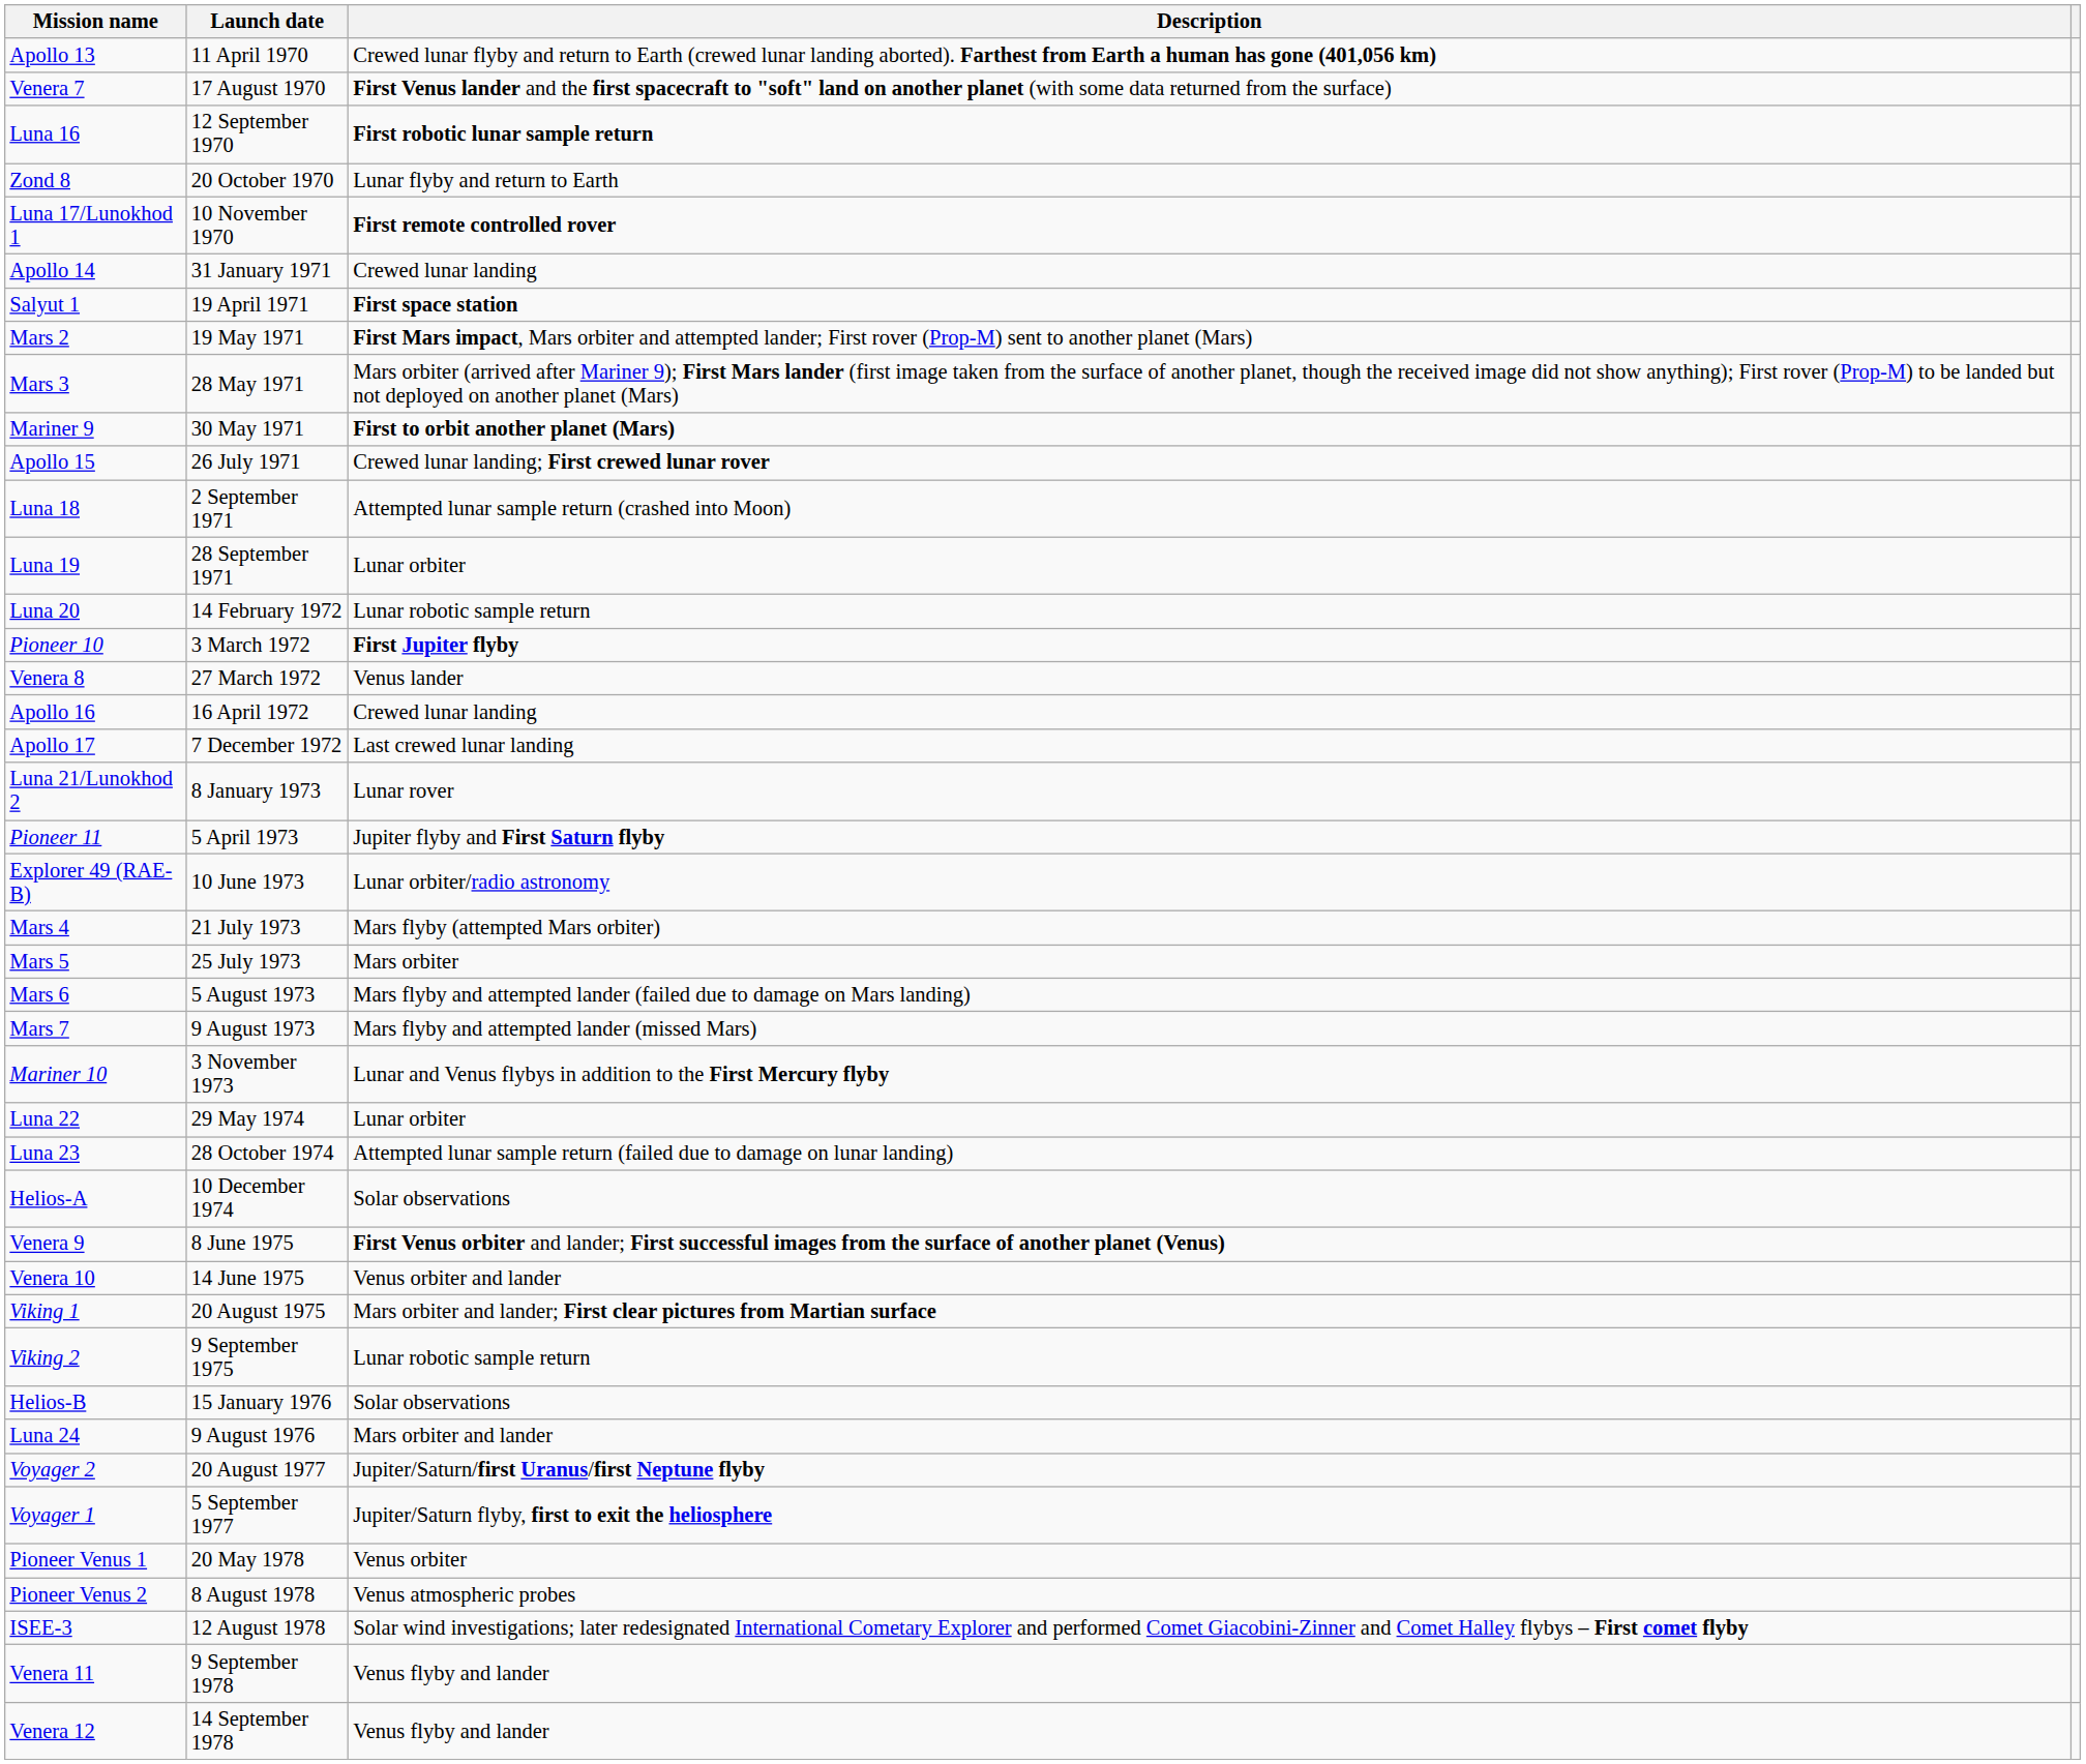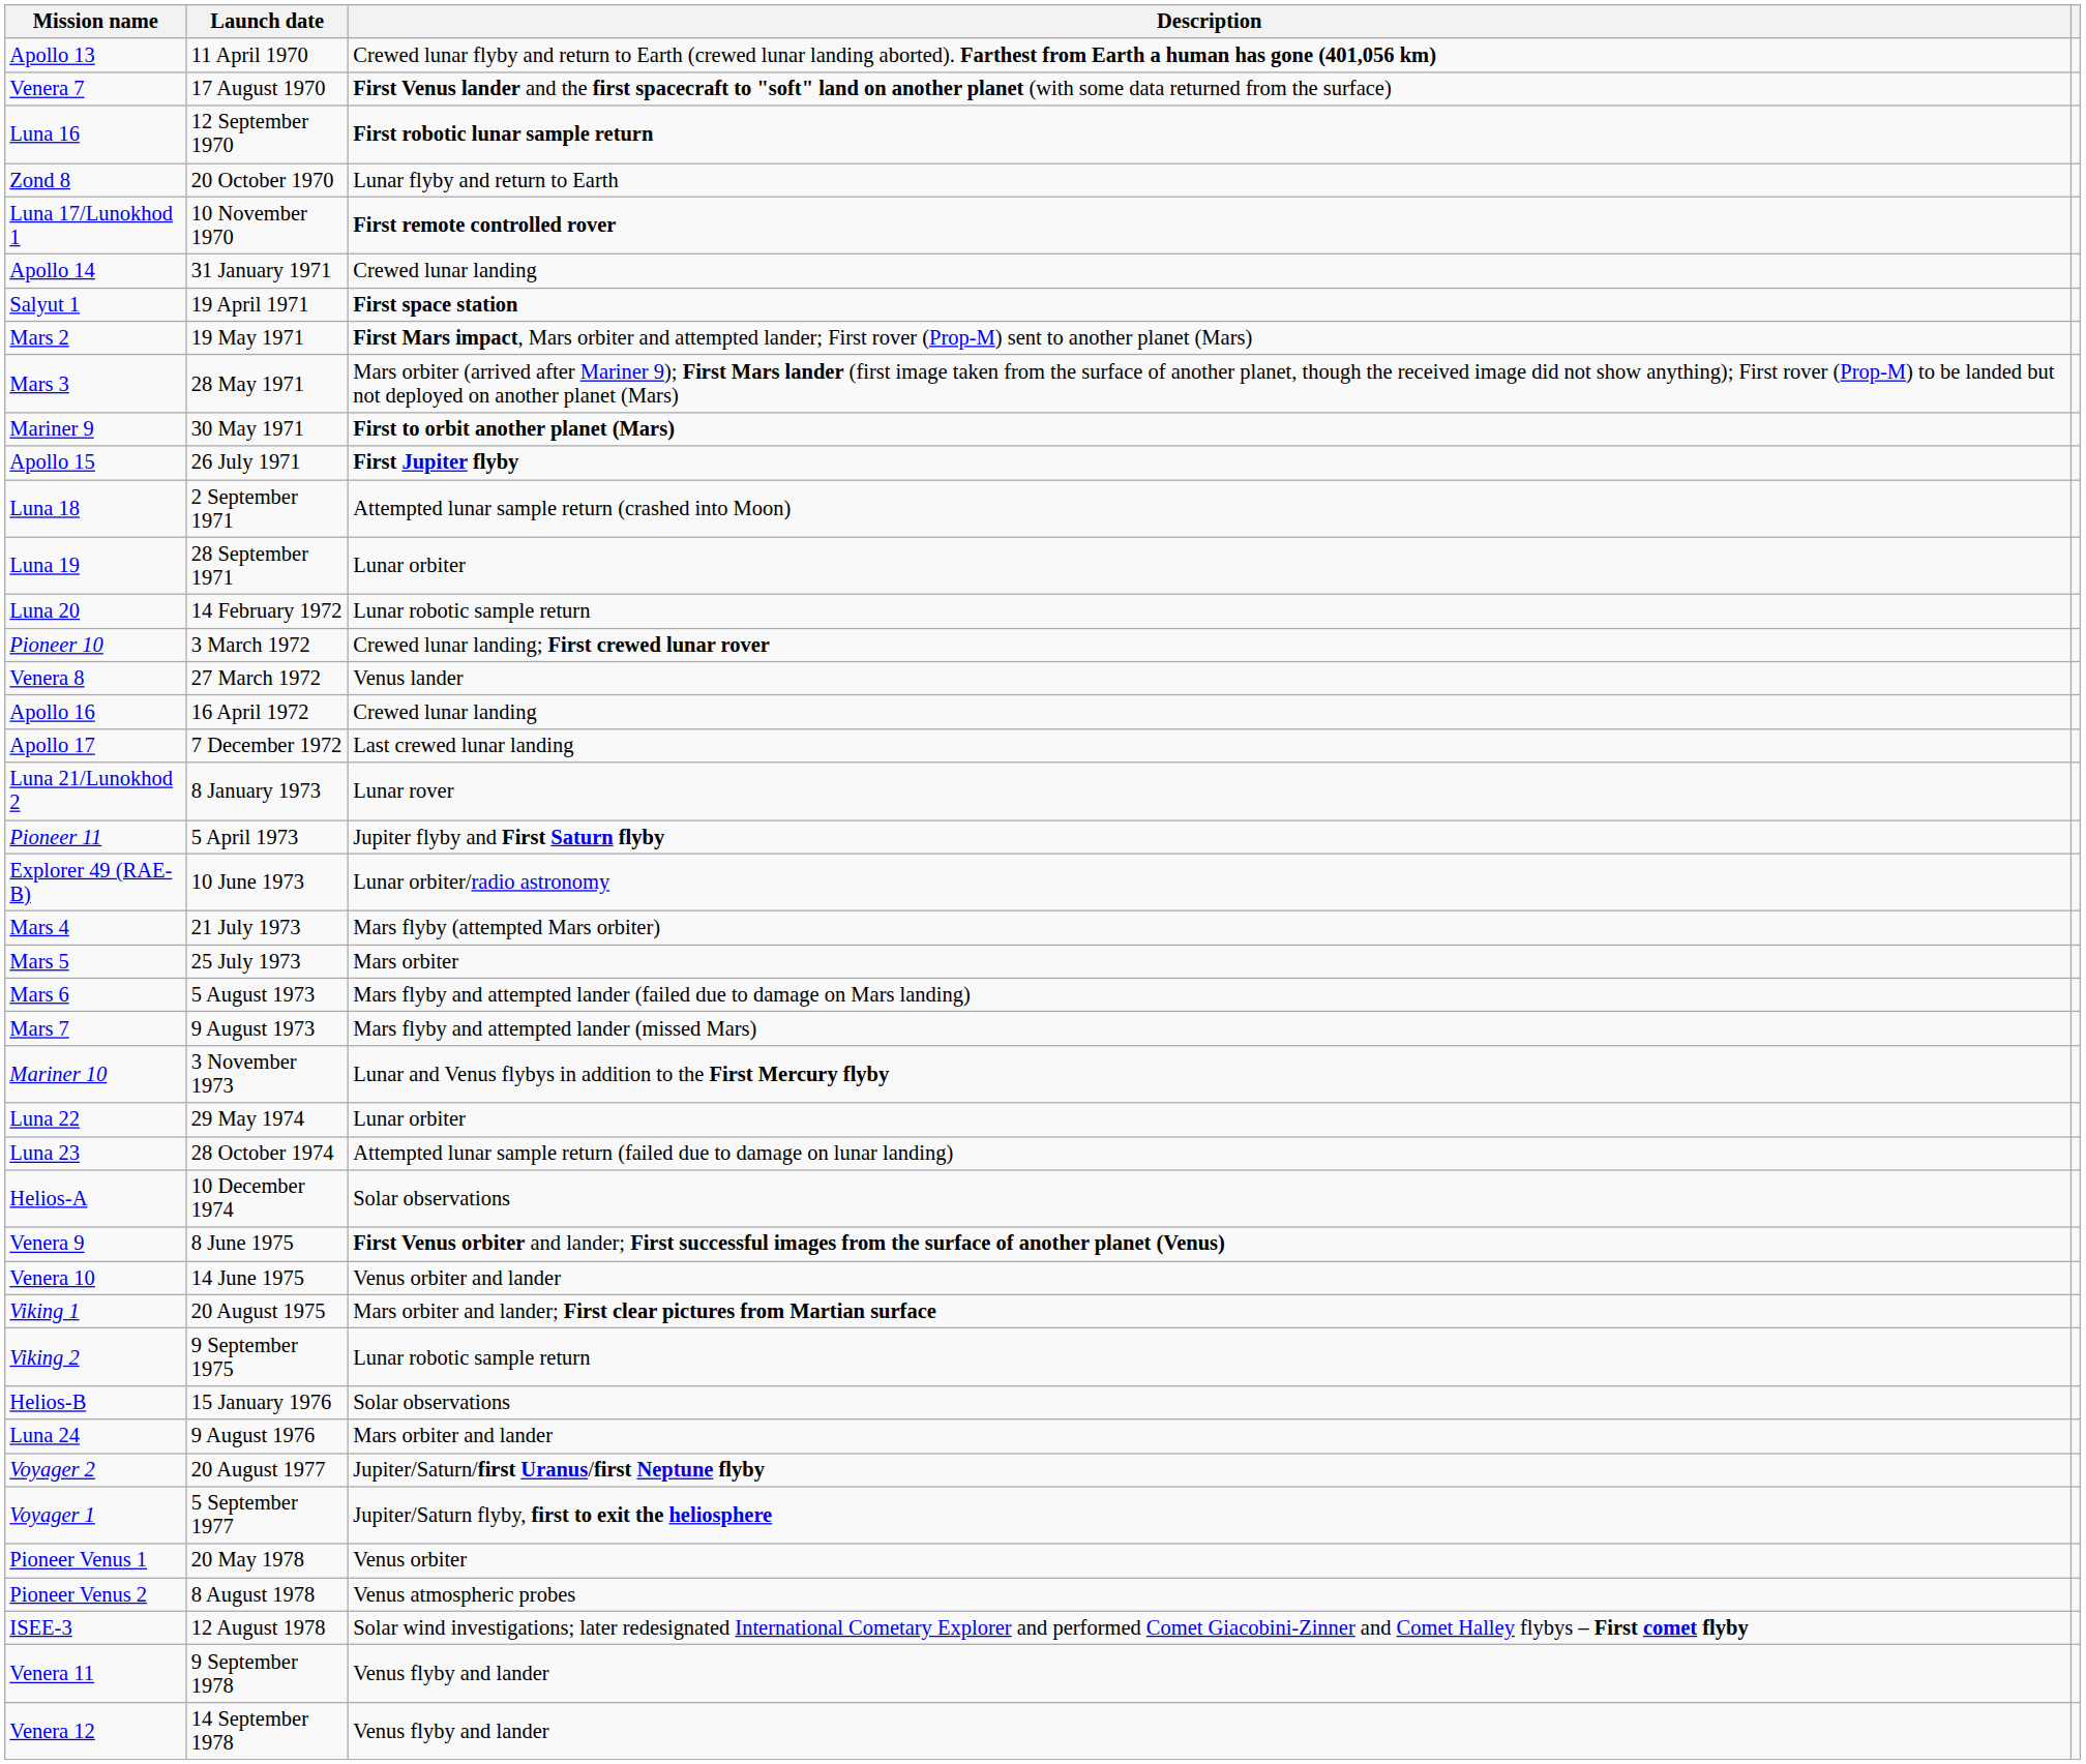Apollo 15 | Description: Crewed lunar landing; First crewed lunar rover -> First Jupiter flyby
Pioneer 10 | Description: First Jupiter flyby -> Crewed lunar landing; First crewed lunar rover
